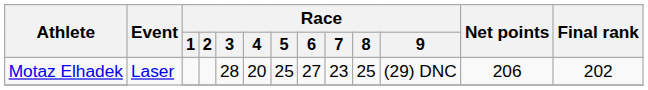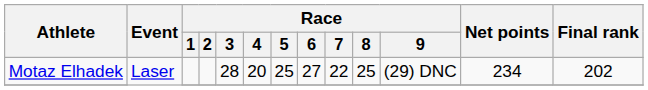Motaz Elhadek | Race / 7: 23 -> 22
Motaz Elhadek | Net points: 206 -> 234
